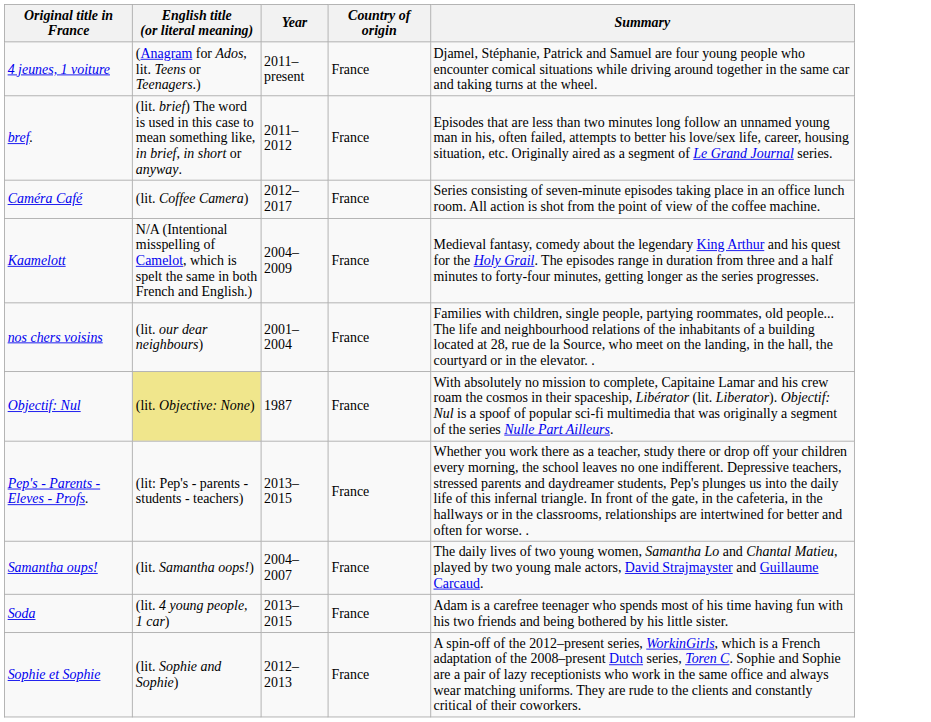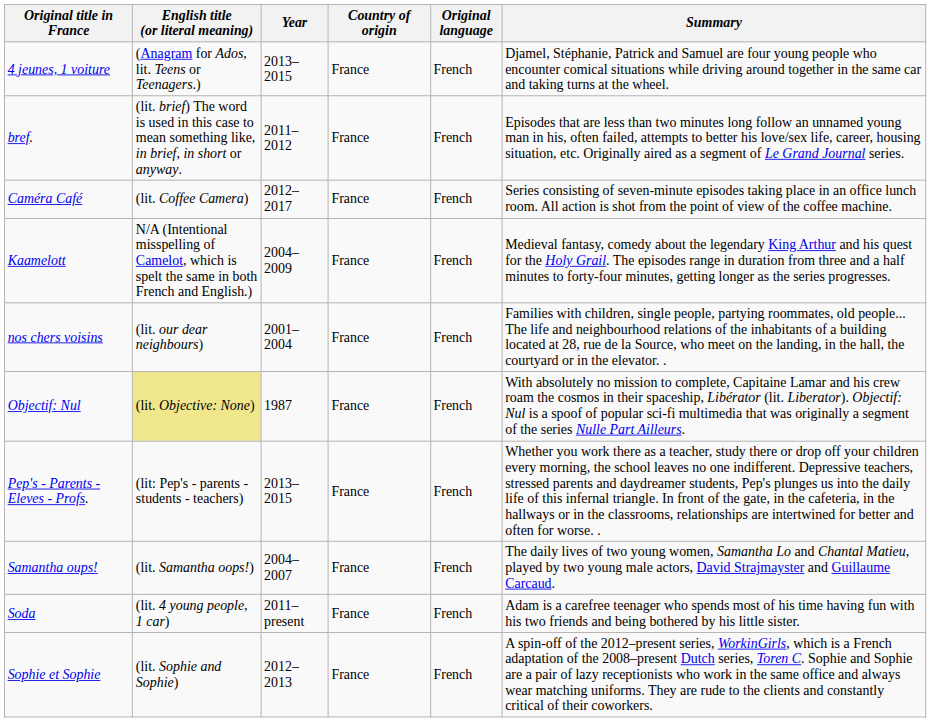+ column: Original language | French | French | French | French | French | French | French | French | French | French
4 jeunes, 1 voiture | Year: 2011–present -> 2013–2015
Soda | Year: 2013–2015 -> 2011–present
